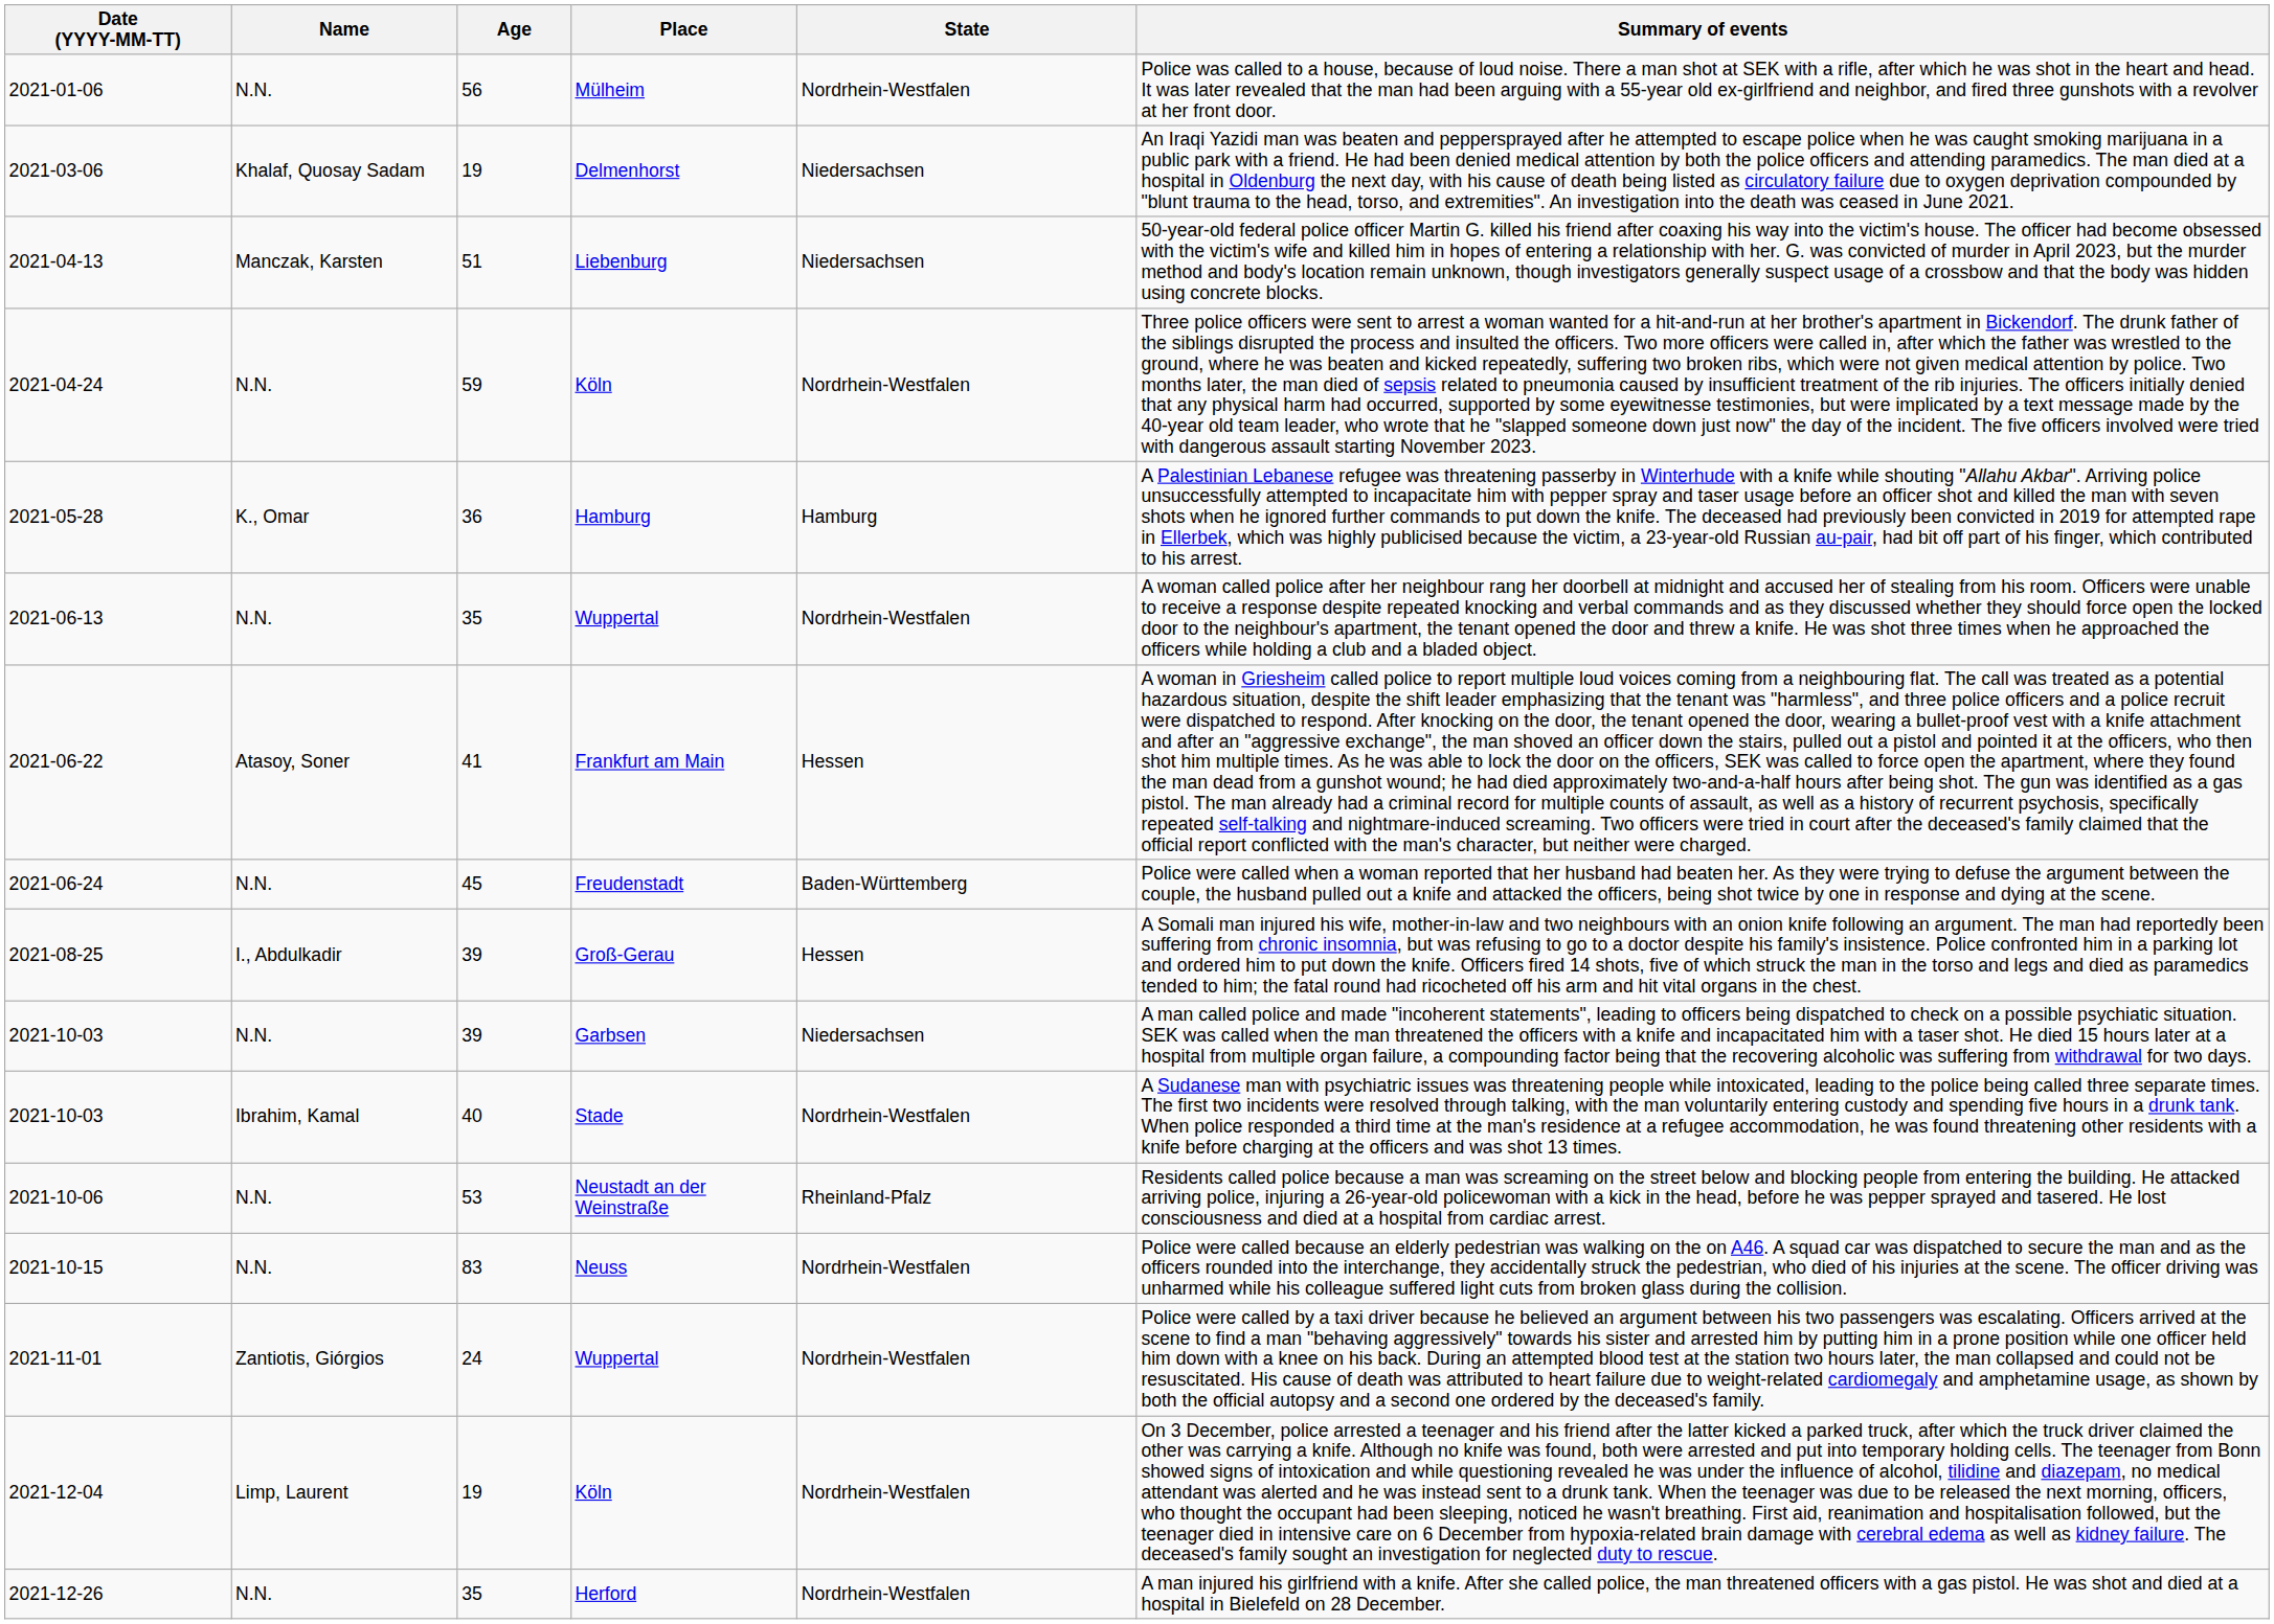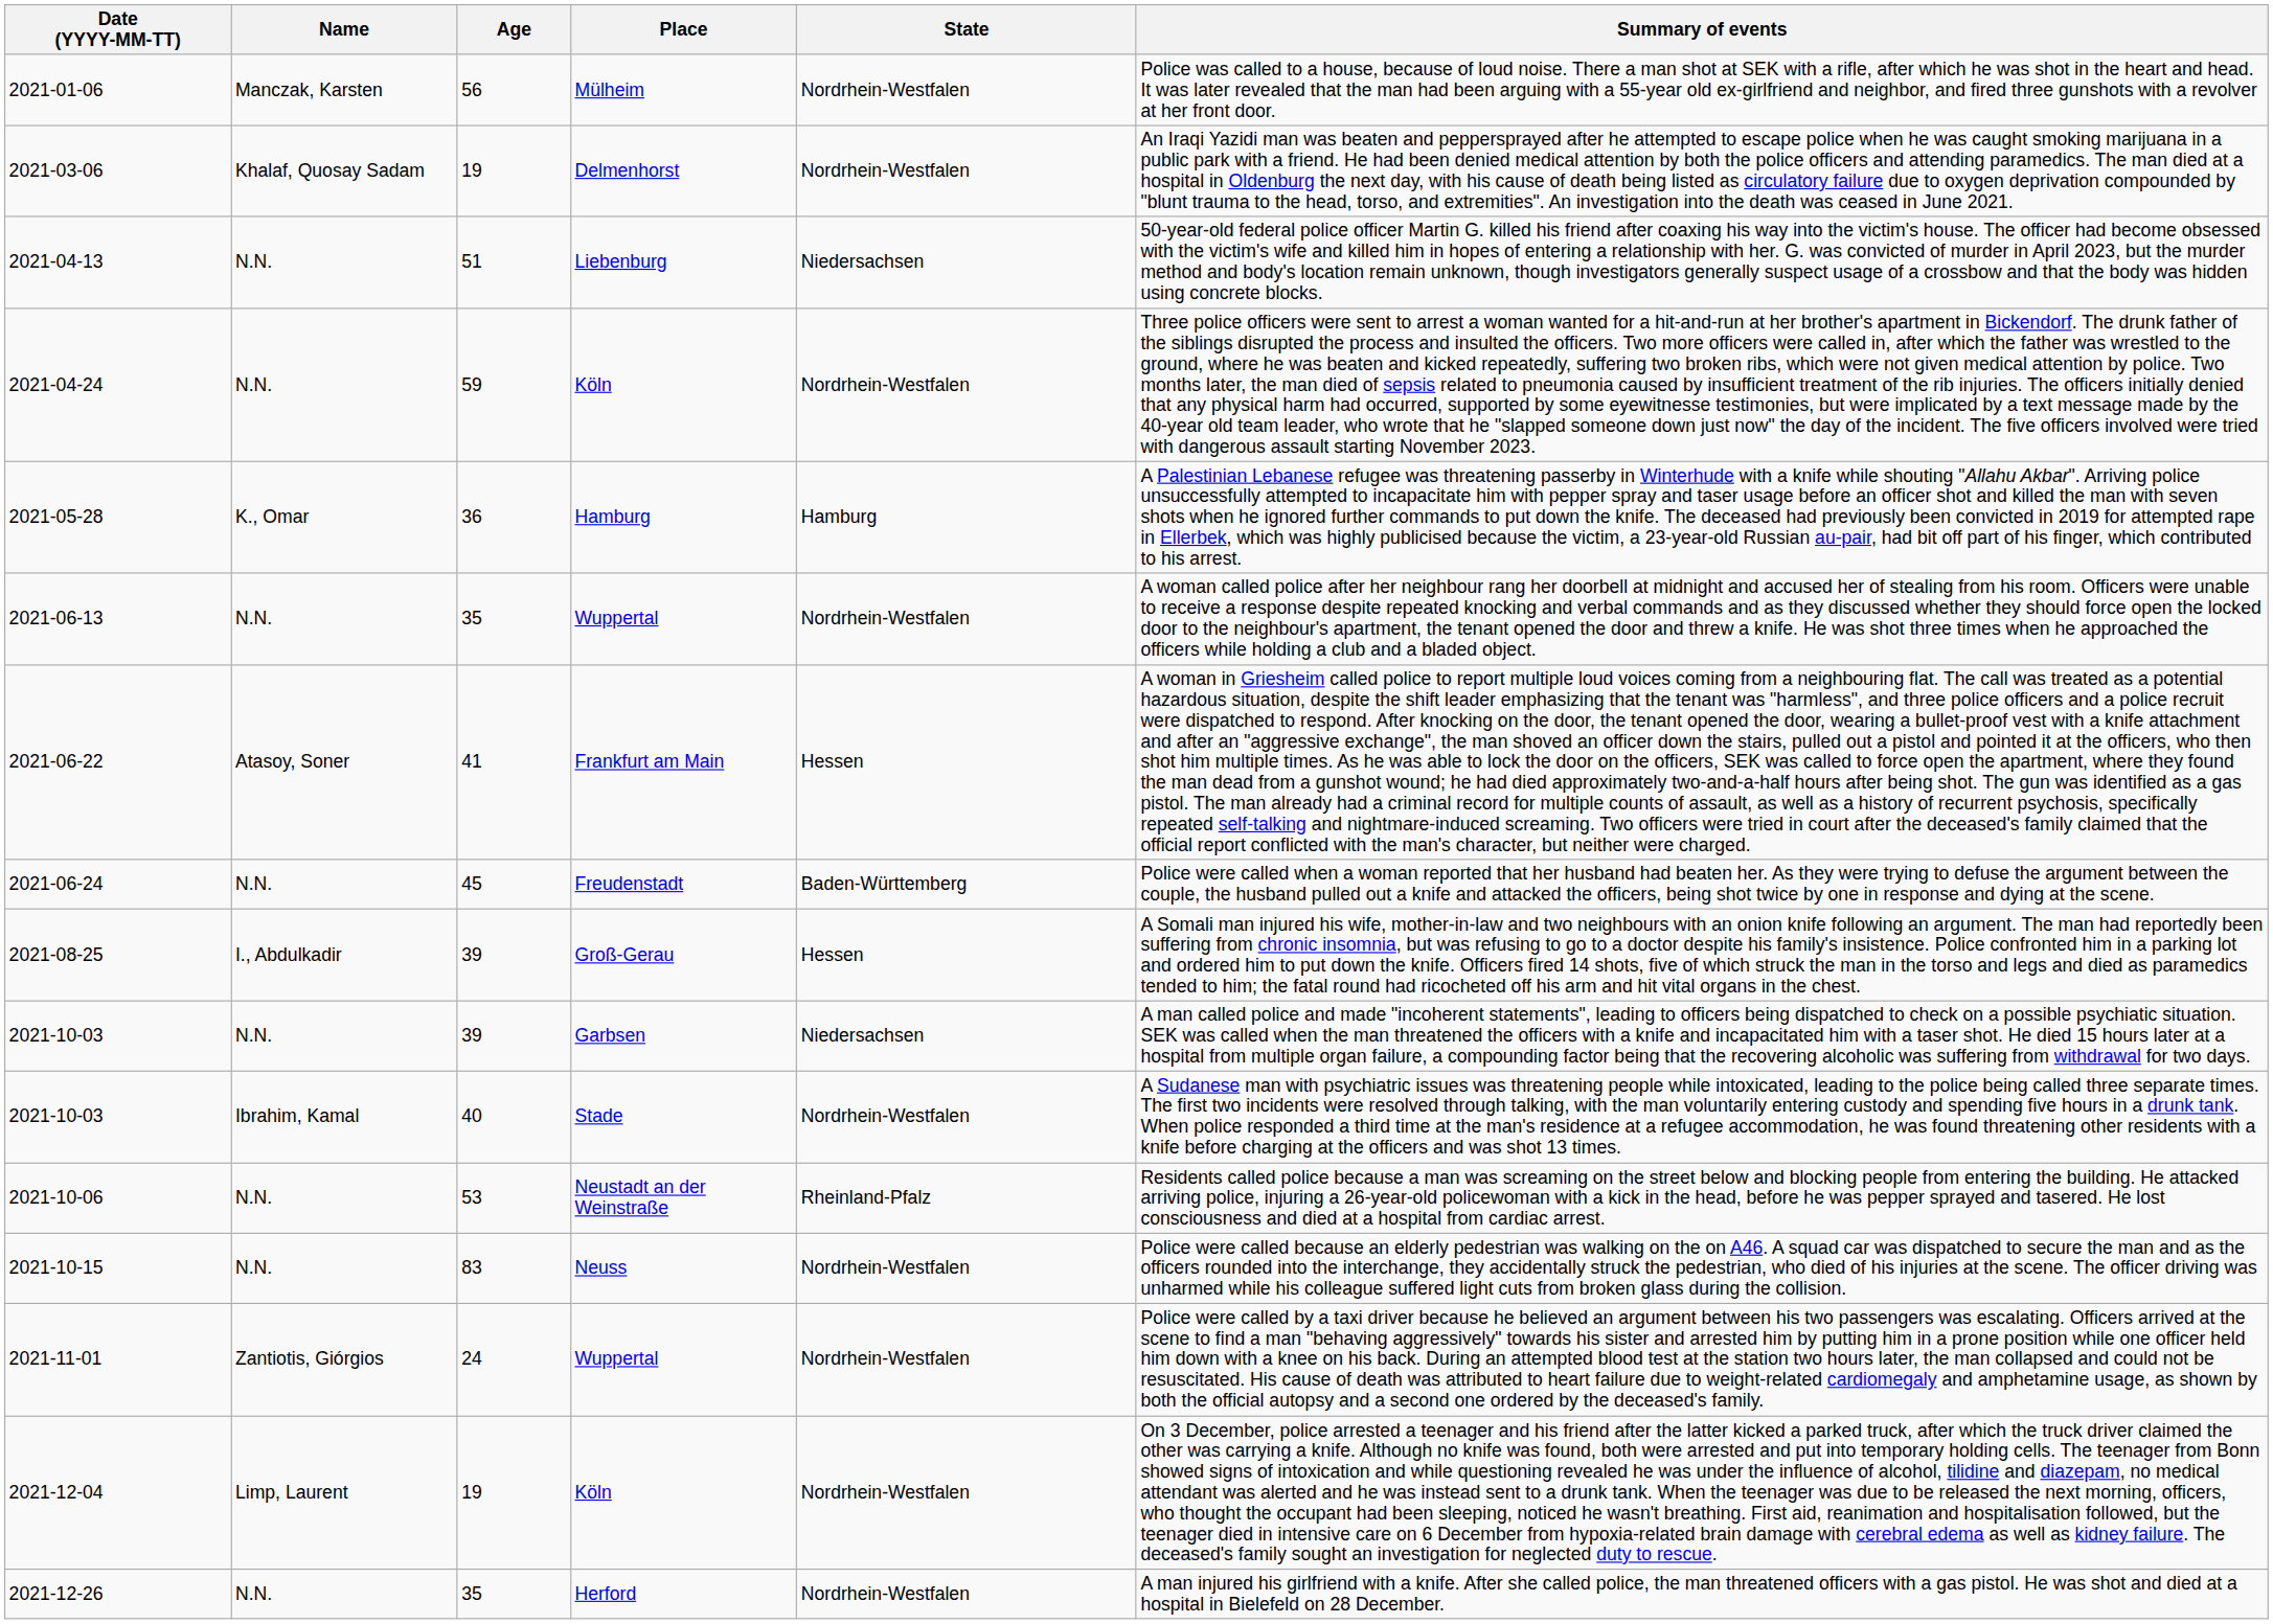2021-01-06 | Name: N.N. -> Manczak, Karsten
2021-03-06 | State: Niedersachsen -> Nordrhein-Westfalen
2021-04-13 | Name: Manczak, Karsten -> N.N.
